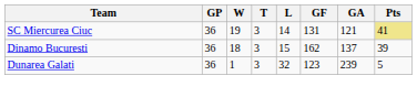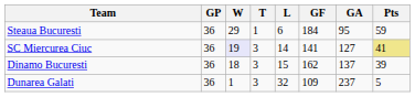+ row: Steaua Bucuresti | 36 | 29 | 1 | 6 | 184 | 95 | 59
SC Miercurea Ciuc | W: no background -> lavender background
SC Miercurea Ciuc | GF: 131 -> 141
SC Miercurea Ciuc | GA: 121 -> 127
Dunarea Galati | GF: 123 -> 109
Dunarea Galati | GA: 239 -> 237
